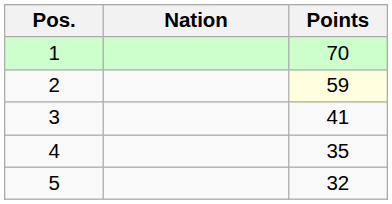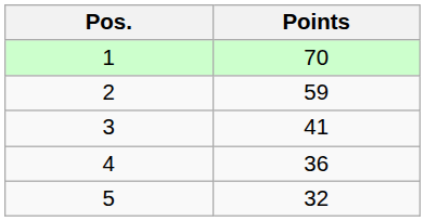- column: Nation
2 | Points: lightyellow background -> no background
4 | Points: 35 -> 36
